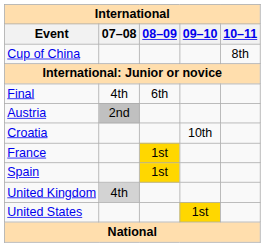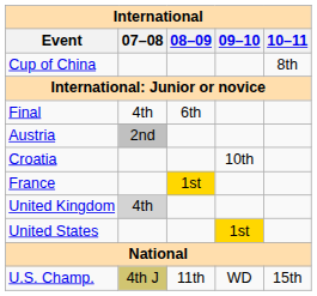- row: Spain | 1st
+ row: U.S. Champ. | 4th J | 11th | WD | 15th
